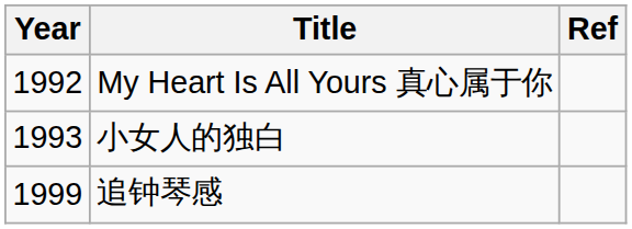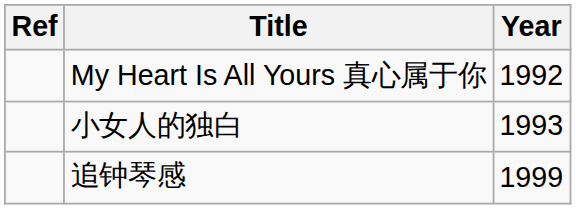columns swapped: Year <-> Ref
